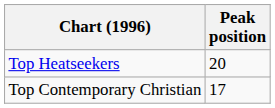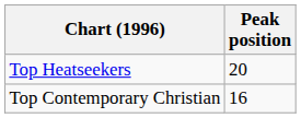Top Contemporary Christian | Peak position: 17 -> 16
